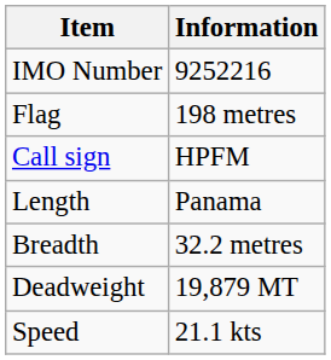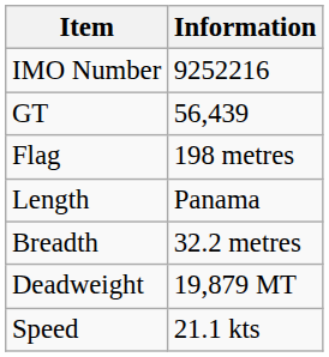+ row: GT | 56,439
- row: Call sign | HPFM
